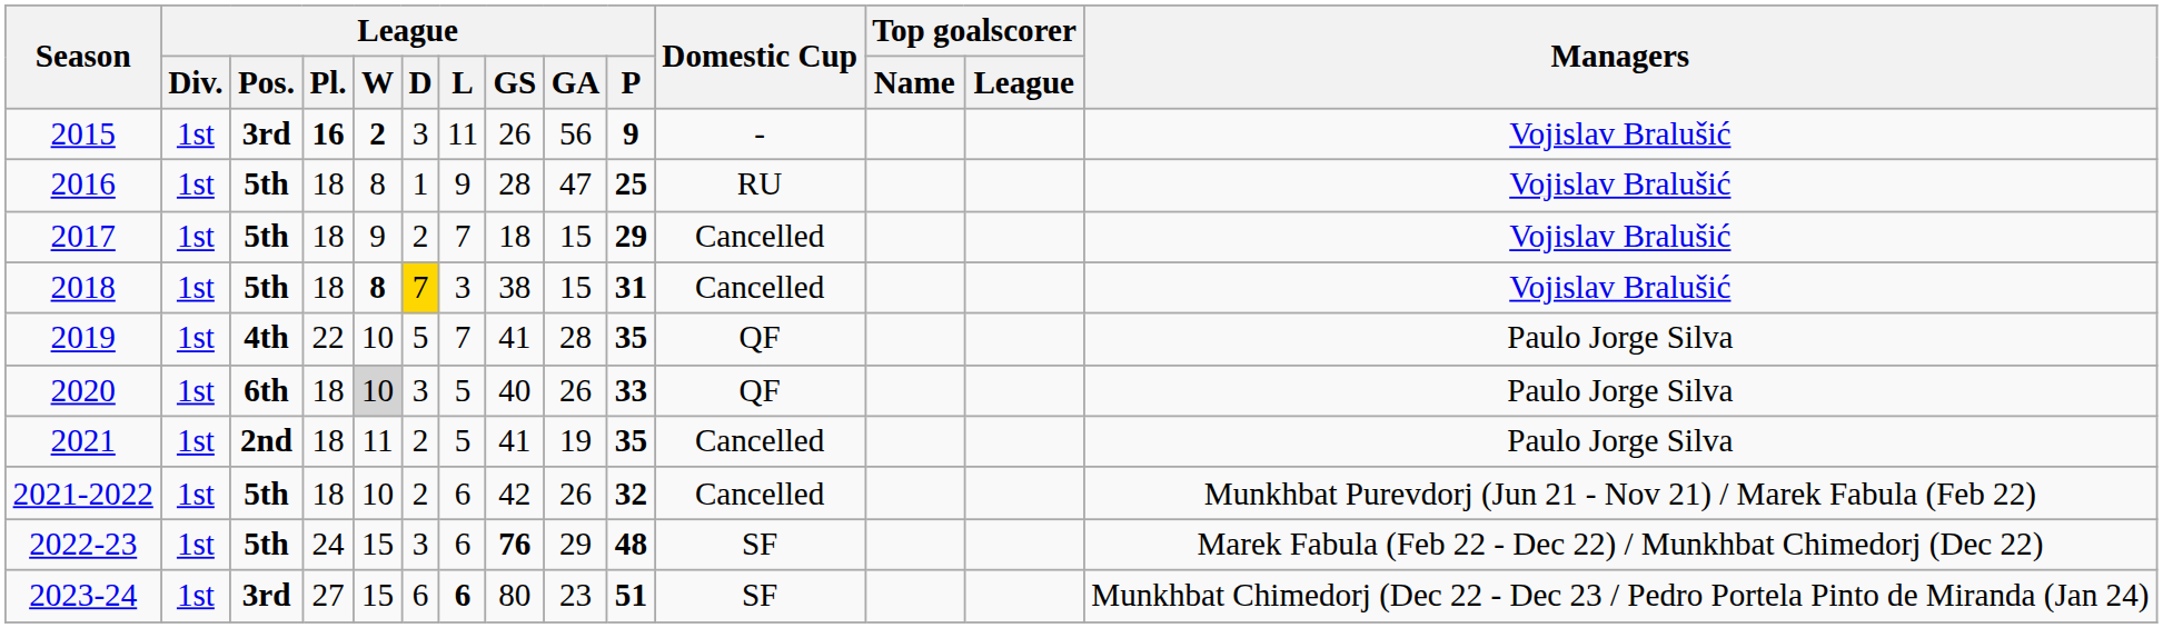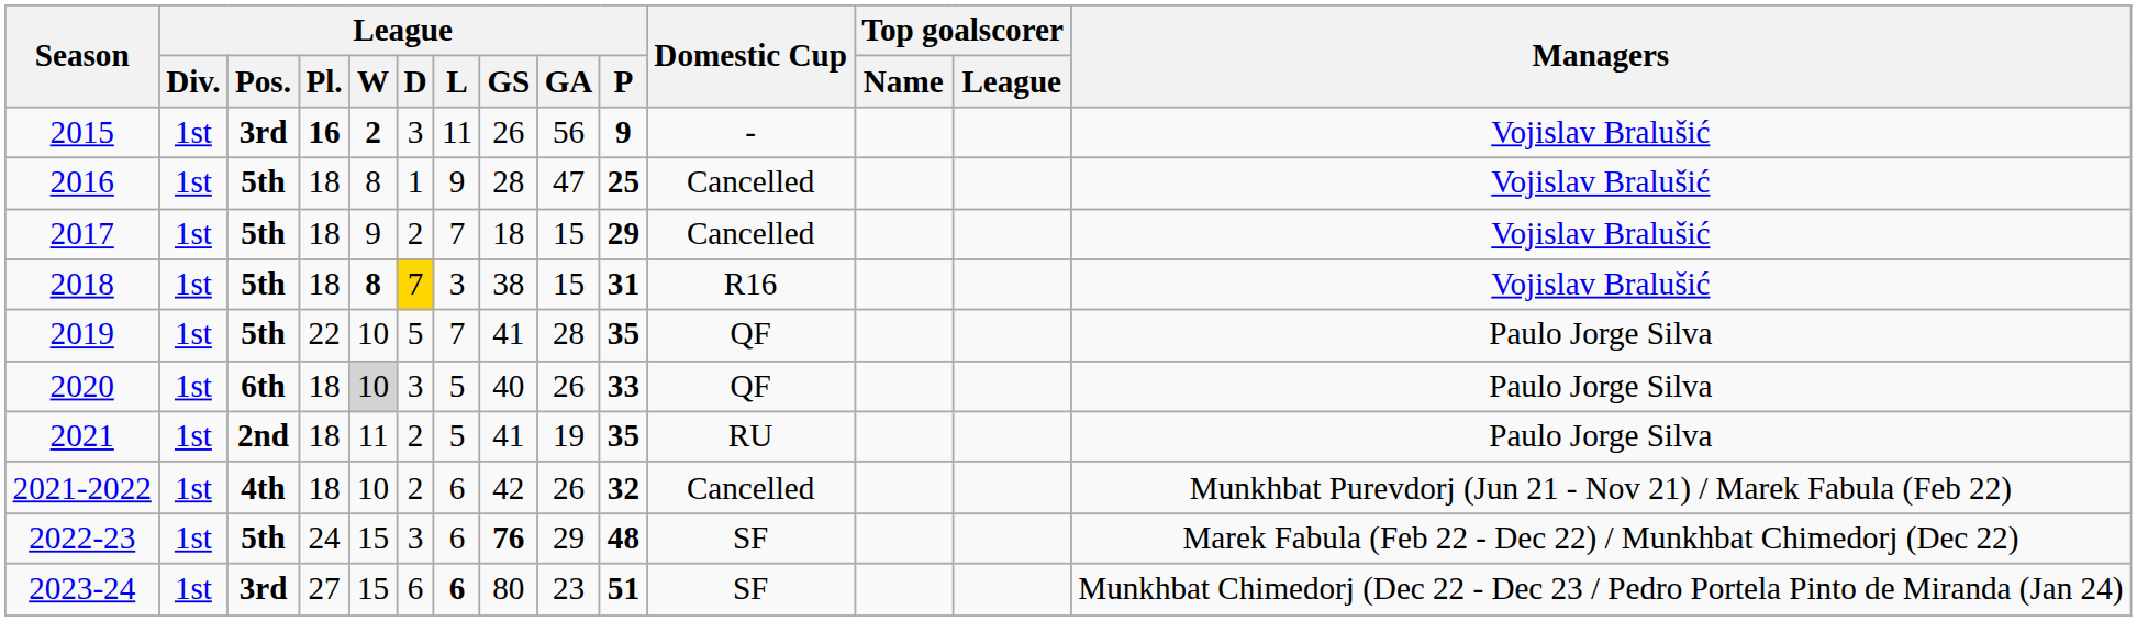2016 | Domestic Cup: RU -> Cancelled
2018 | Domestic Cup: Cancelled -> R16
2019 | League / Pos.: 4th -> 5th
2021 | Domestic Cup: Cancelled -> RU
2021-2022 | League / Pos.: 5th -> 4th
